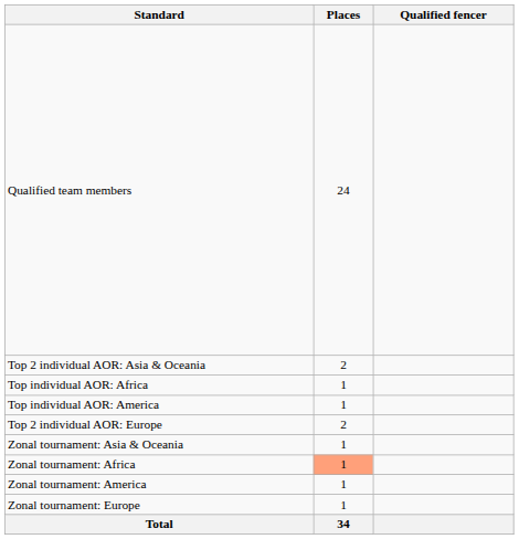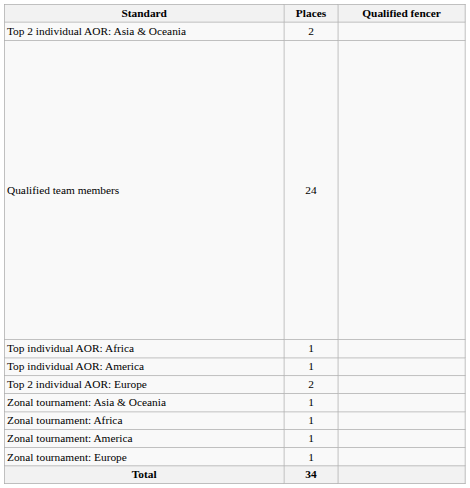rows swapped: Qualified team members <-> Top 2 individual AOR: Asia & Oceania
Zonal tournament: Africa | Places: lightsalmon background -> no background
